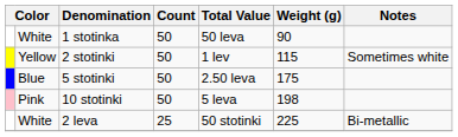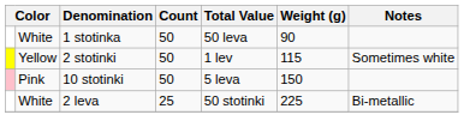- row: Blue | 5 stotinki | 50 | 2.50 leva | 175
10 stotinki | Weight (g): 198 -> 150
